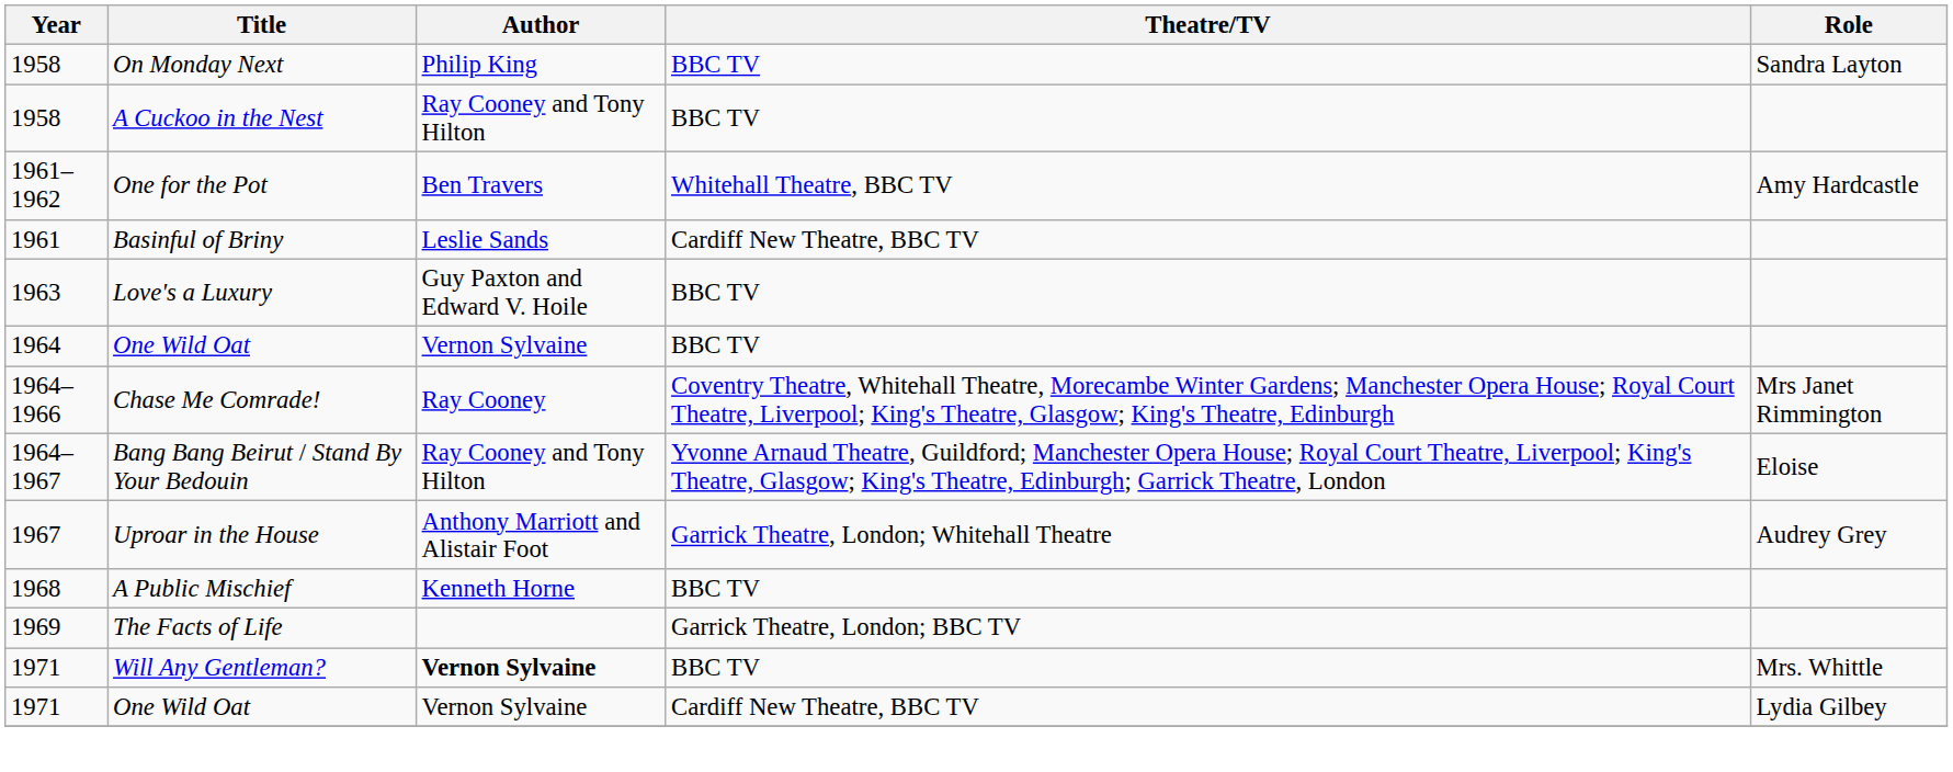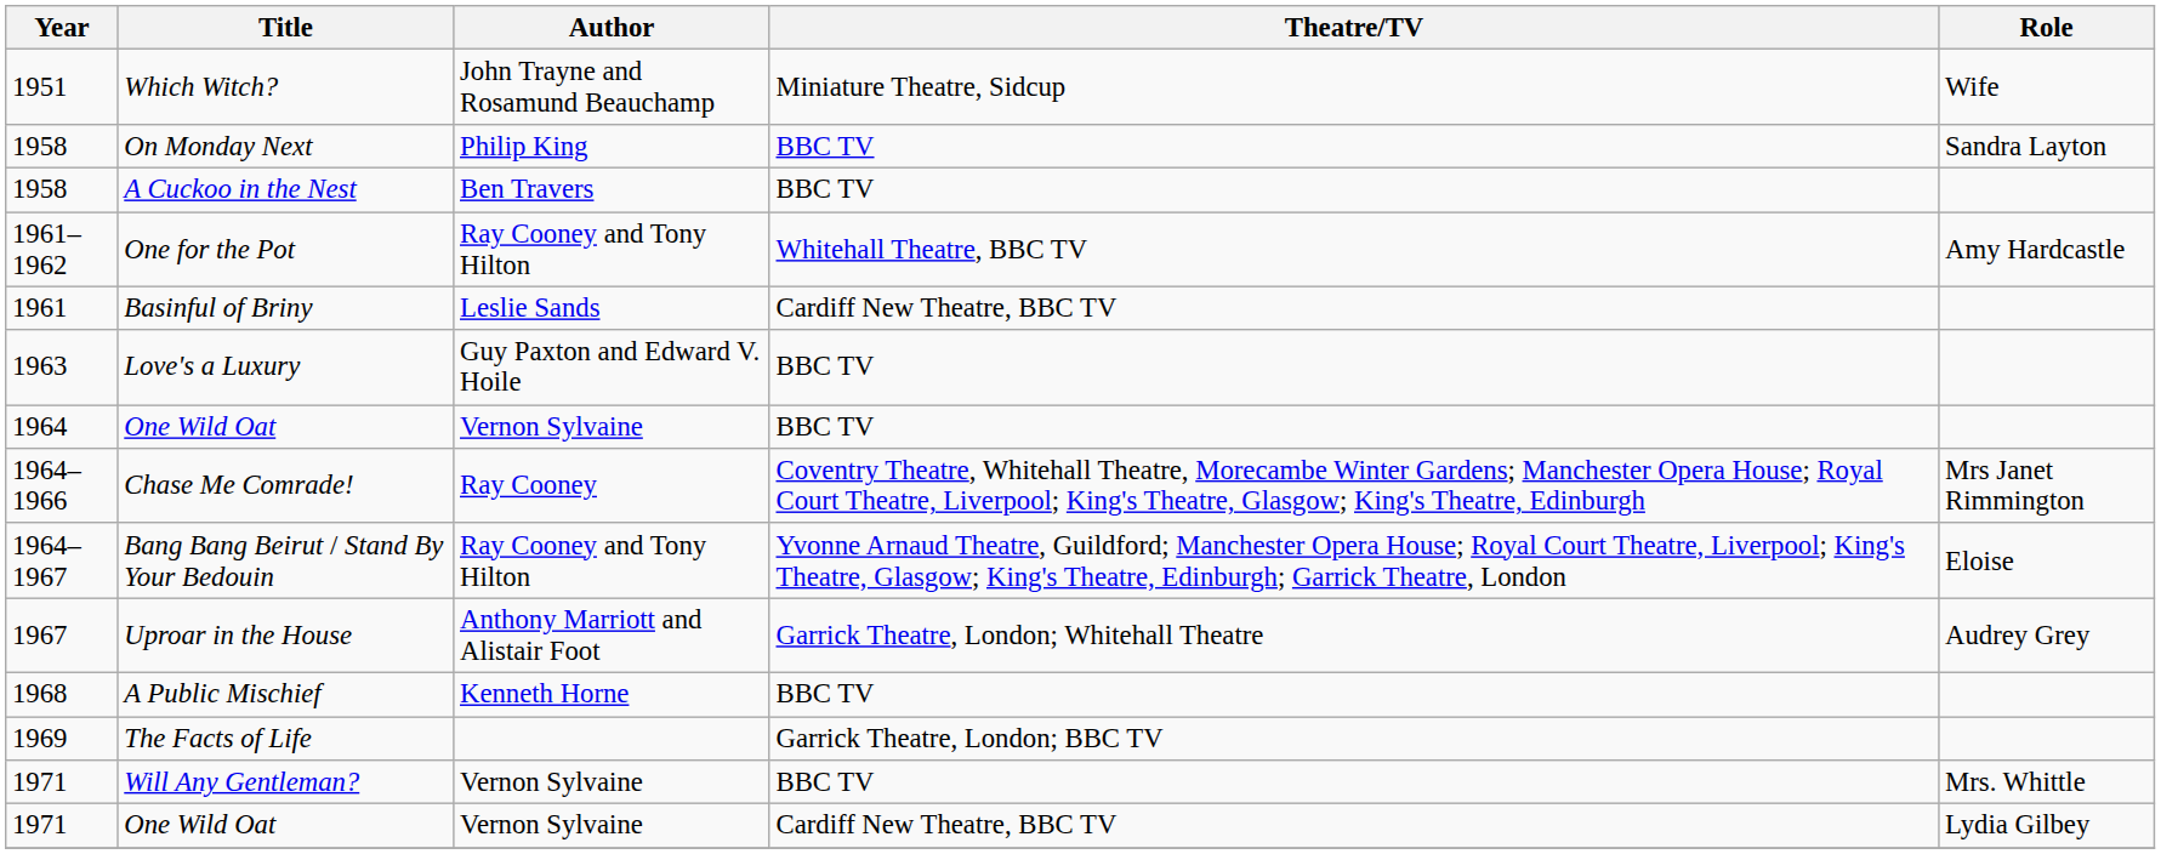+ row: 1951 | Which Witch? | John Trayne and Rosamund Beauchamp | Miniature Theatre, Sidcup | Wife
A Cuckoo in the Nest | Author: Ray Cooney and Tony Hilton -> Ben Travers
One for the Pot | Author: Ben Travers -> Ray Cooney and Tony Hilton
Will Any Gentleman? | Author: bold -> normal
